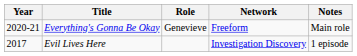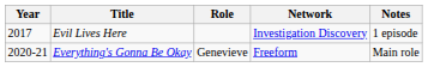rows swapped: Evil Lives Here <-> Everything's Gonna Be Okay
